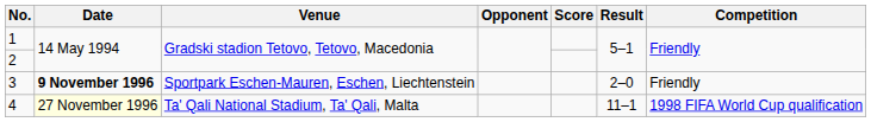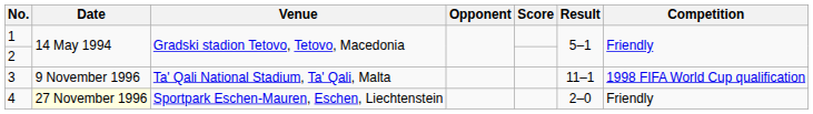3 | Date: bold -> normal
3 | Venue: Sportpark Eschen-Mauren, Eschen, Liechtenstein -> Ta' Qali National Stadium, Ta' Qali, Malta
3 | Result: 2–0 -> 11–1
3 | Competition: Friendly -> 1998 FIFA World Cup qualification
4 | Venue: Ta' Qali National Stadium, Ta' Qali, Malta -> Sportpark Eschen-Mauren, Eschen, Liechtenstein
4 | Result: 11–1 -> 2–0
4 | Competition: 1998 FIFA World Cup qualification -> Friendly
